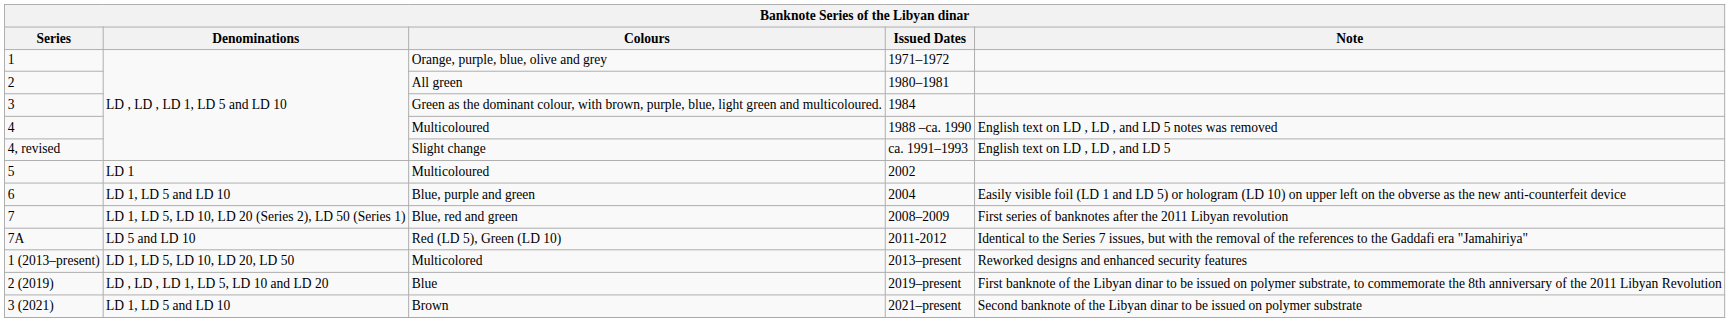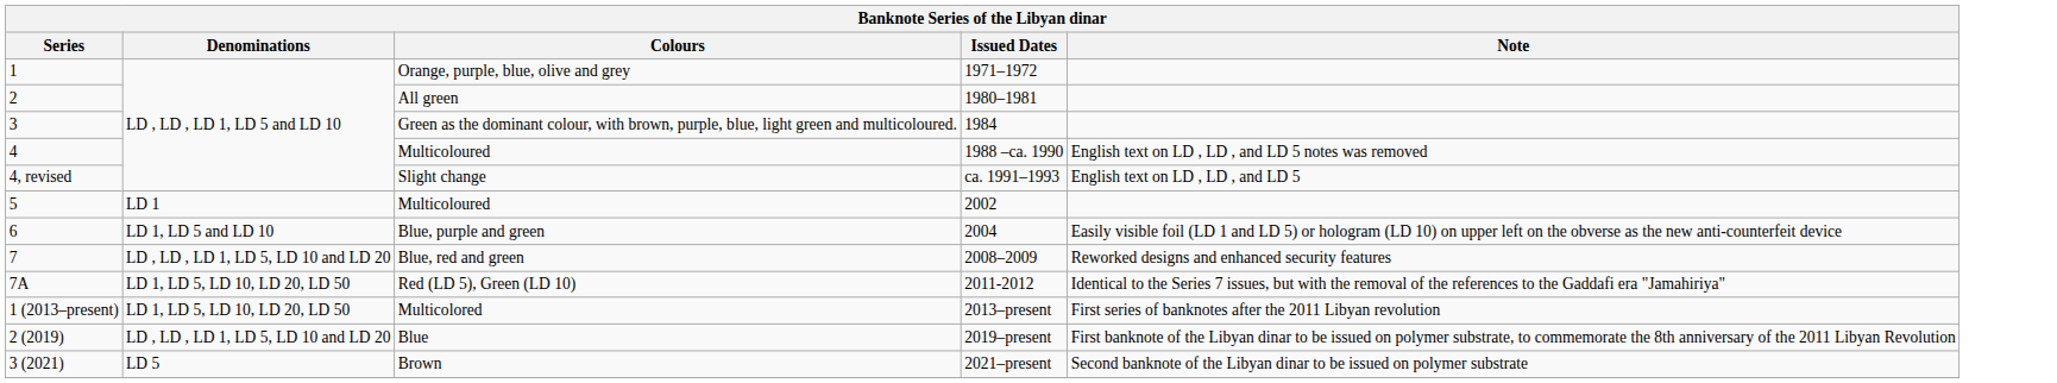Blue, red and green | Denominations: LD 1, LD 5, LD 10, LD 20 (Series 2), LD 50 (Series 1) -> LD , LD , LD 1, LD 5, LD 10 and LD 20
Blue, red and green | Note: First series of banknotes after the 2011 Libyan revolution -> Reworked designs and enhanced security features
Red (LD 5), Green (LD 10) | Denominations: LD 5 and LD 10 -> LD 1, LD 5, LD 10, LD 20, LD 50
Multicolored | Note: Reworked designs and enhanced security features -> First series of banknotes after the 2011 Libyan revolution
Brown | Denominations: LD 1, LD 5 and LD 10 -> LD 5
